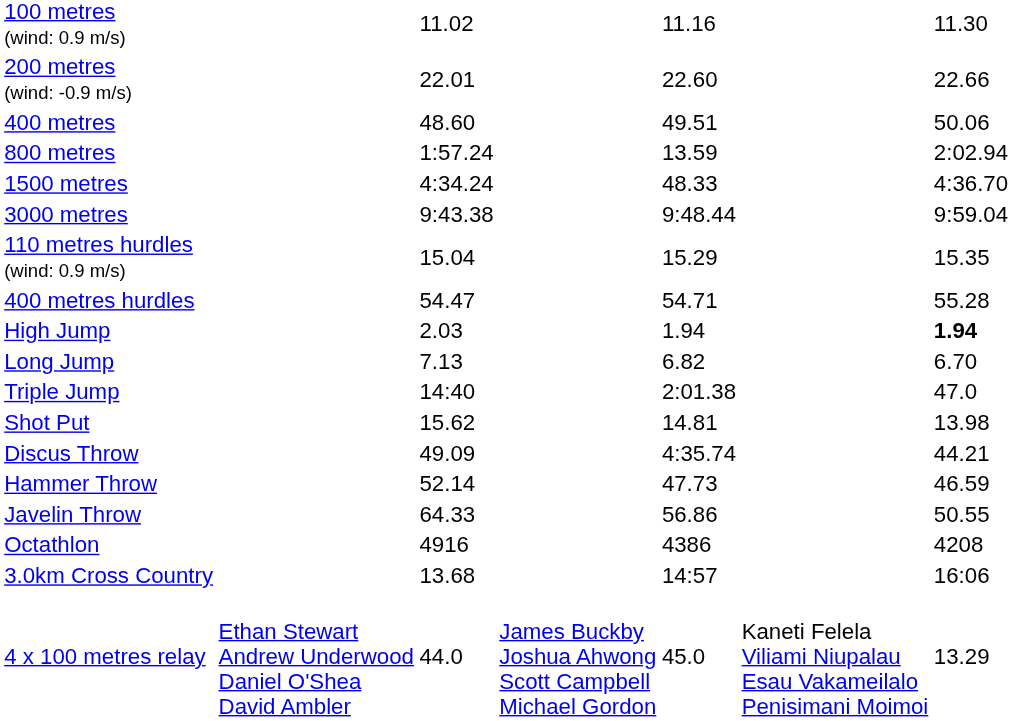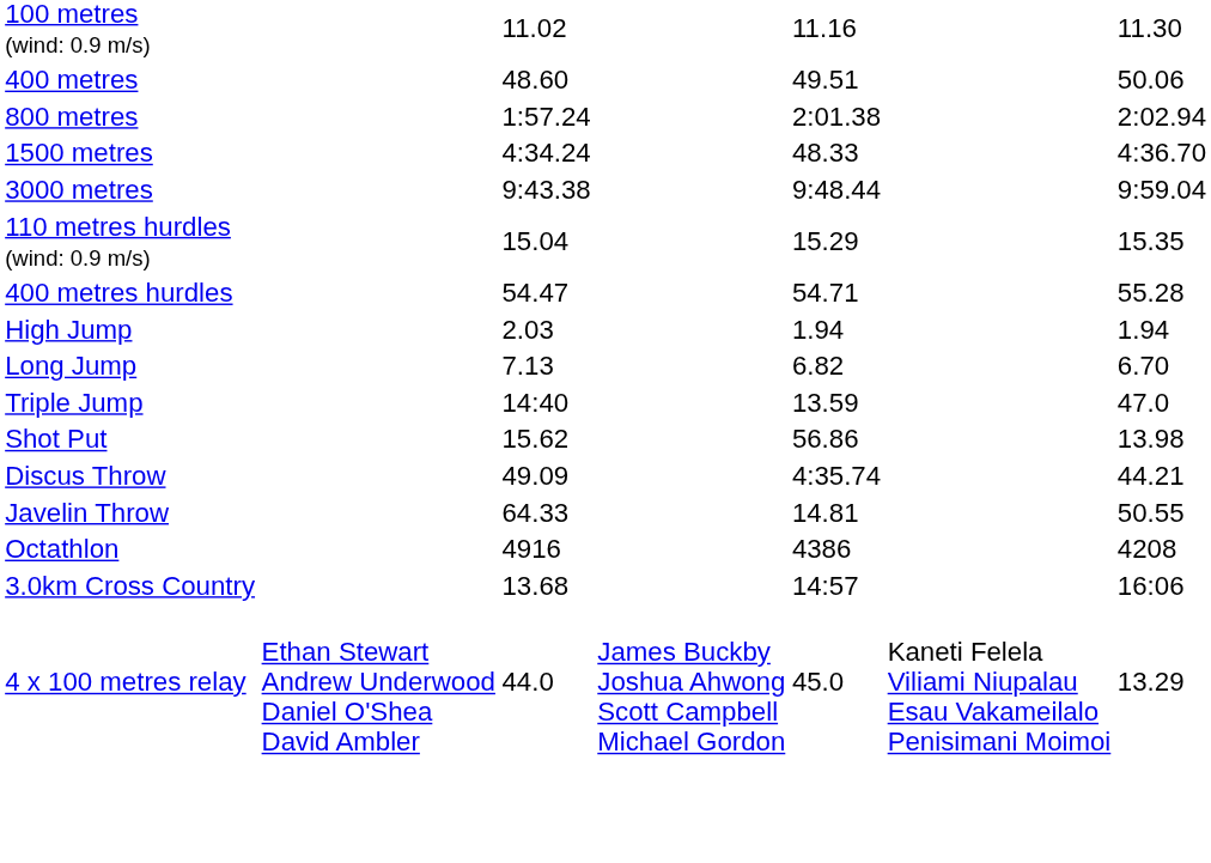- row: 200 metres (wind: -0.9 m/s) | 22.01 | 22.60 | 22.66
800 metres | column 5: 13.59 -> 2:01.38
High Jump | column 7: bold -> normal
Triple Jump | column 5: 2:01.38 -> 13.59
Shot Put | column 5: 14.81 -> 56.86
- row: Hammer Throw | 52.14 | 47.73 | 46.59
Javelin Throw | column 5: 56.86 -> 14.81
